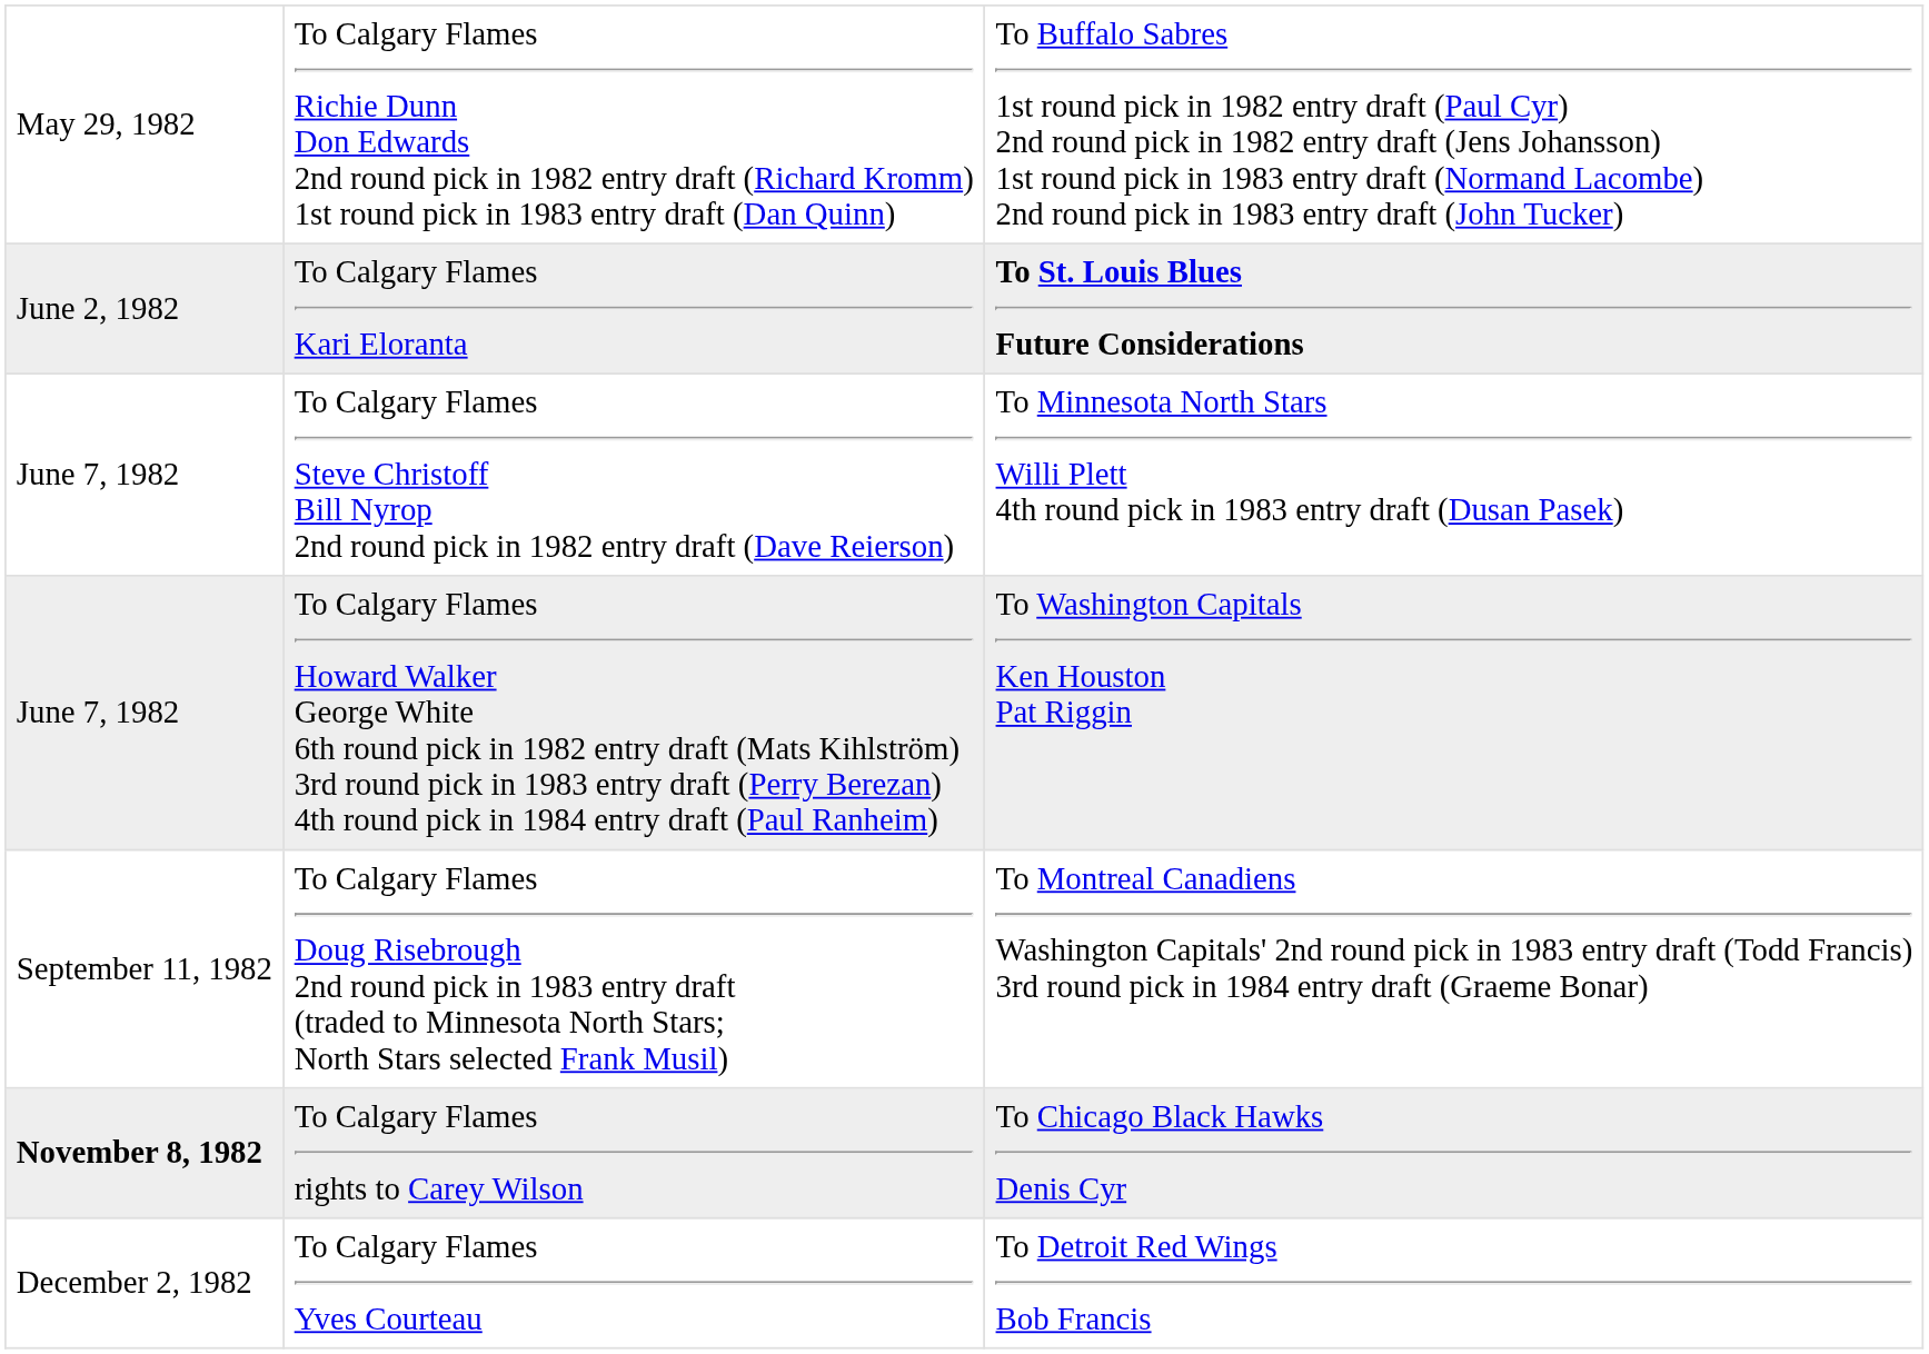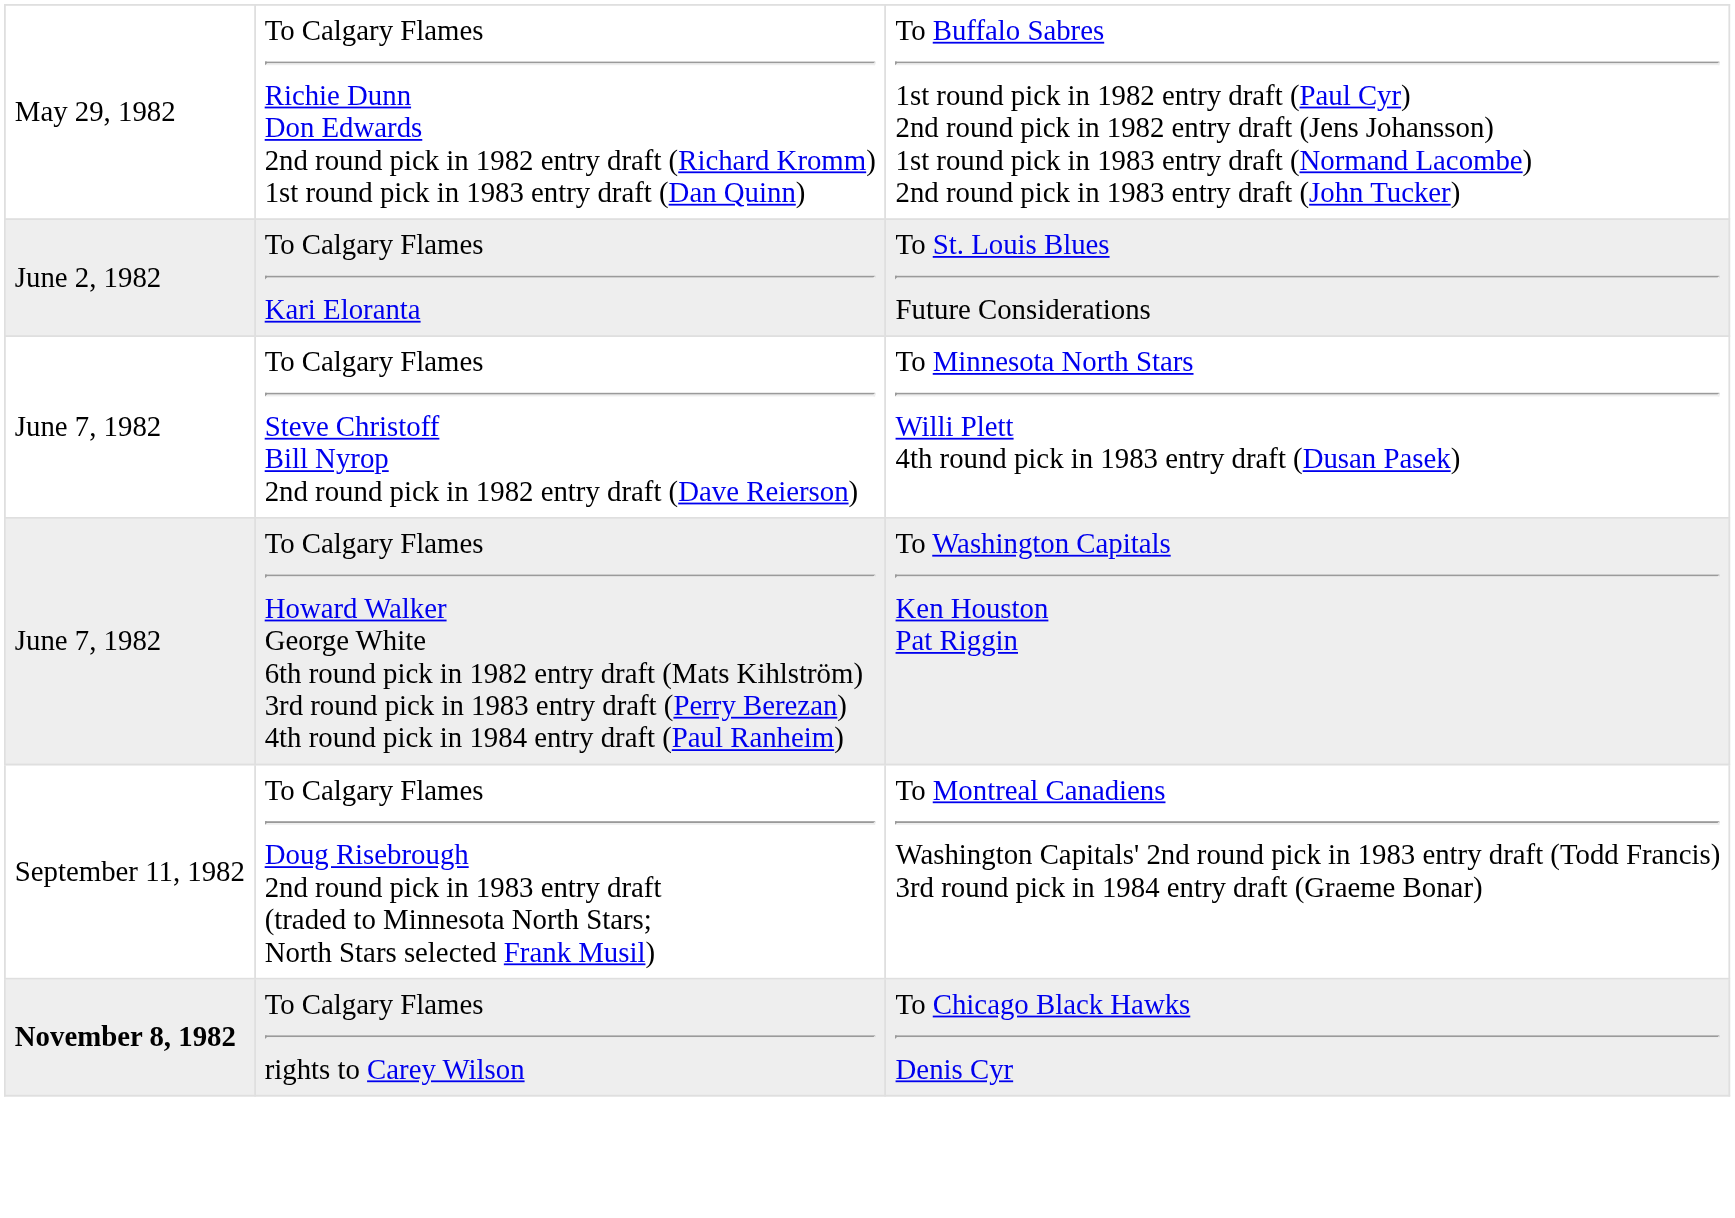To Calgary Flames Kari Eloranta | column 3: bold -> normal
- row: December 2, 1982 | To Calgary Flames Yves Courteau | To Detroit Red Wings Bob Francis
